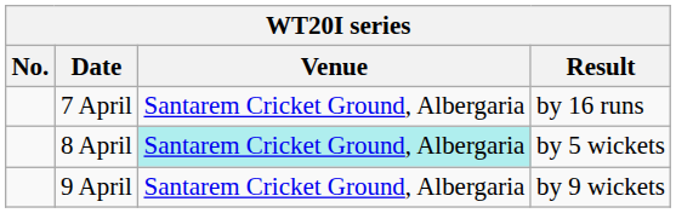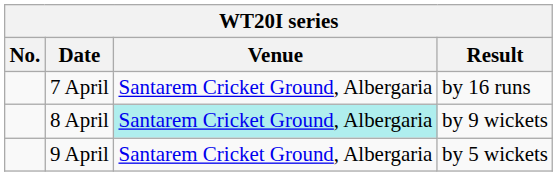8 April | Result: by 5 wickets -> by 9 wickets
9 April | Result: by 9 wickets -> by 5 wickets
